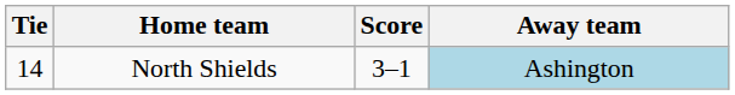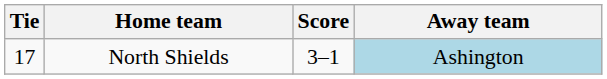North Shields | Tie: 14 -> 17
